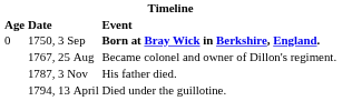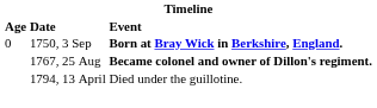1767, 25 Aug | Event: normal -> bold
- row: 1787, 3 Nov | His father died.
